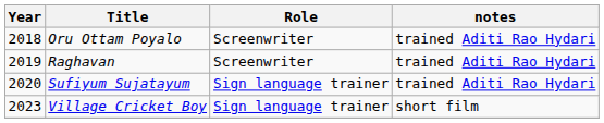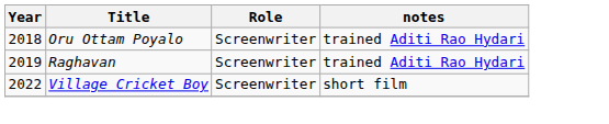- row: 2020 | Sufiyum Sujatayum | Sign language trainer | trained Aditi Rao Hydari
Village Cricket Boy | Year: 2023 -> 2022
Village Cricket Boy | Role: Sign language trainer -> Screenwriter
